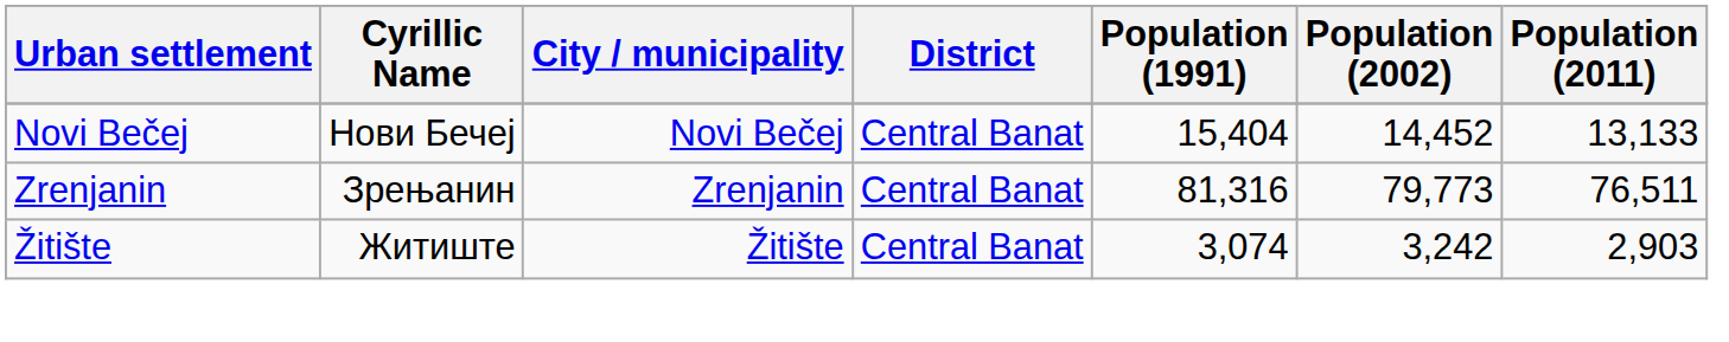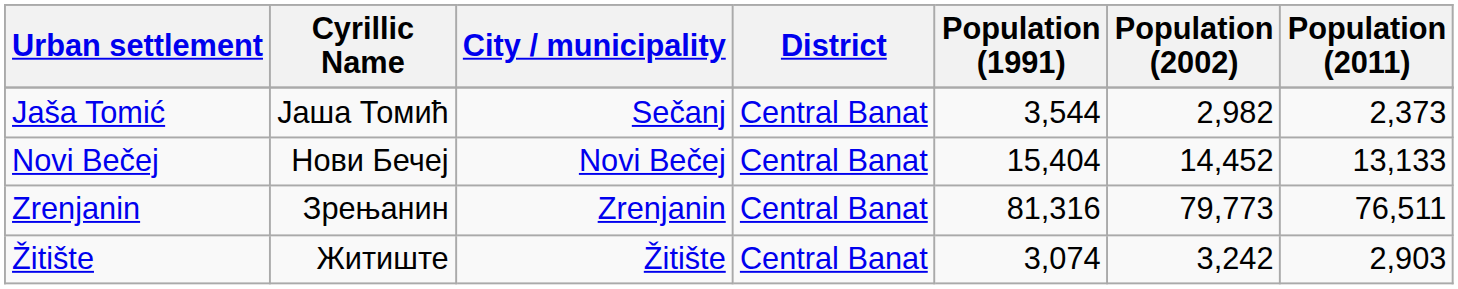+ row: Jaša Tomić | Јаша Томић | Sečanj | Central Banat | 3,544 | 2,982 | 2,373
